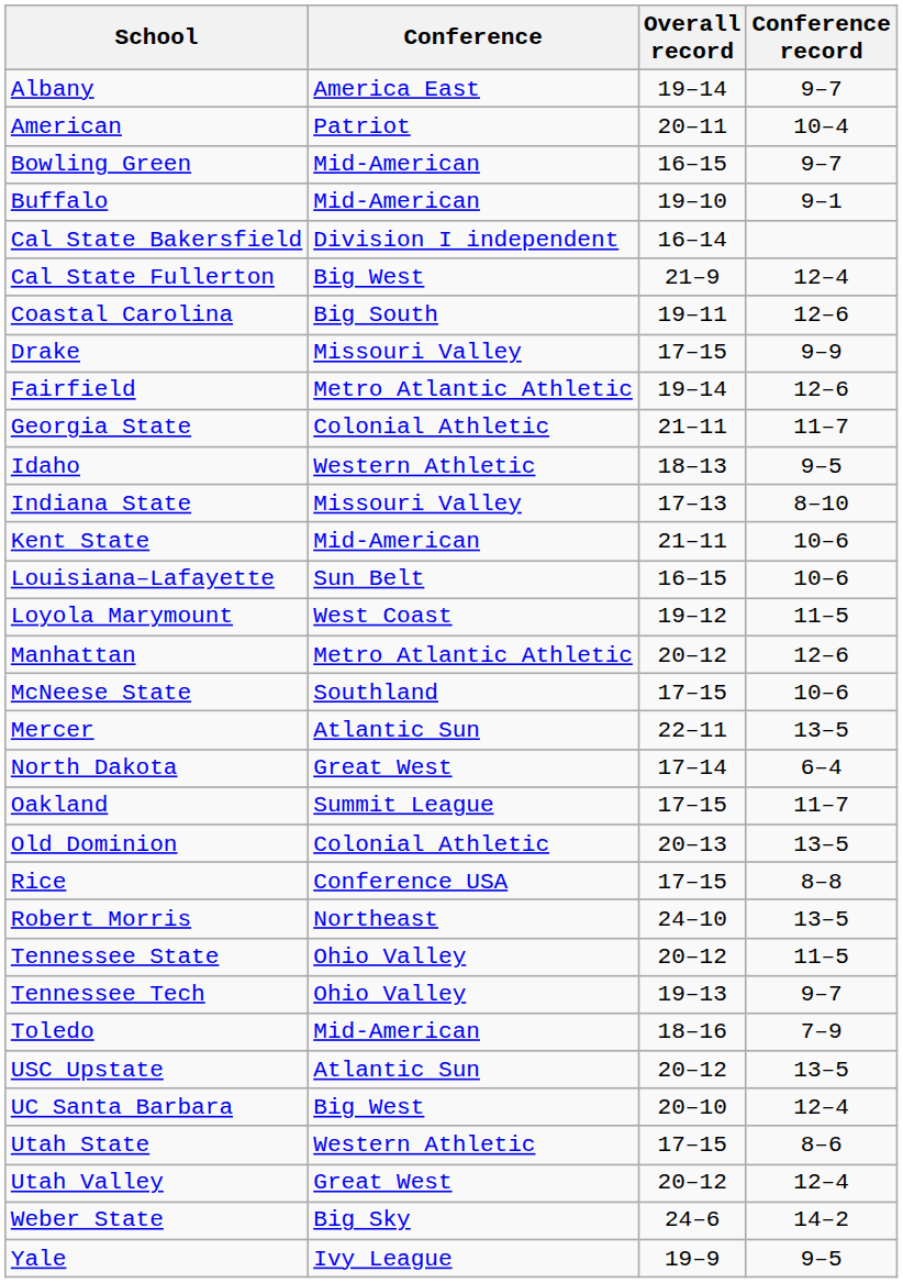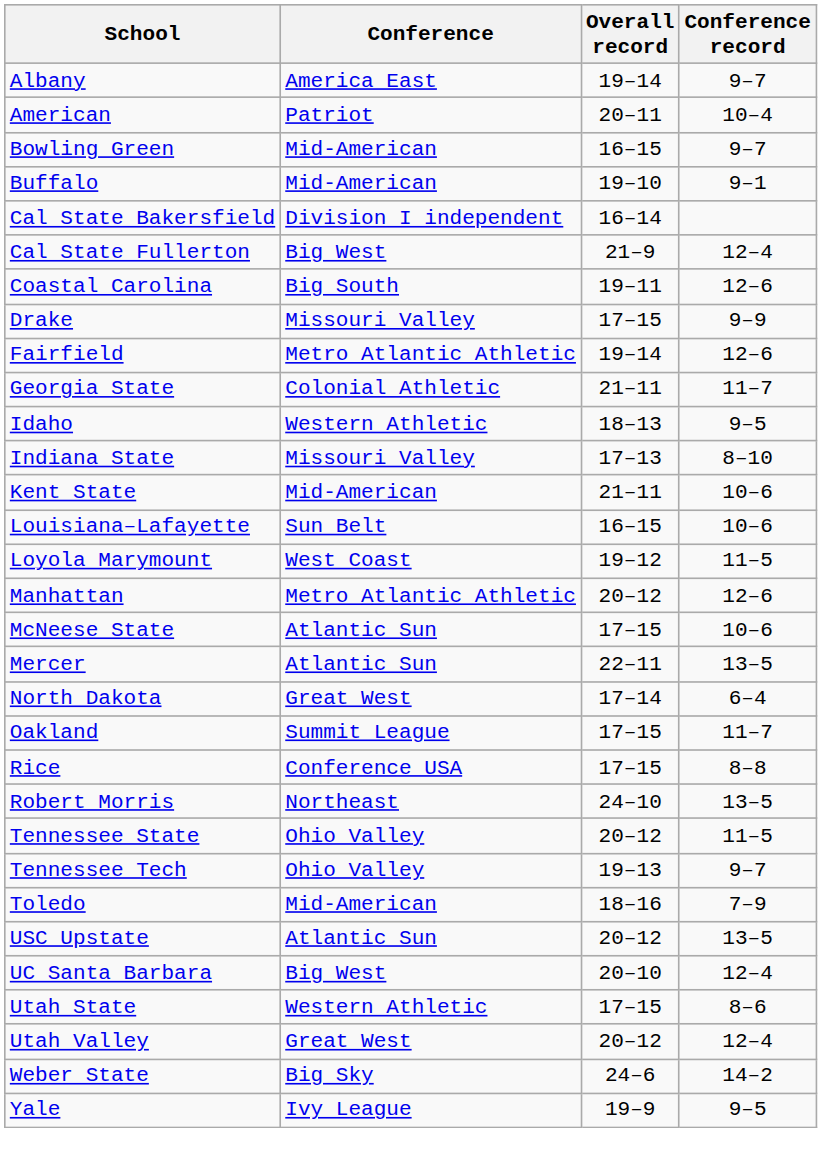McNeese State | Conference: Southland -> Atlantic Sun
- row: Old Dominion | Colonial Athletic | 20–13 | 13–5
